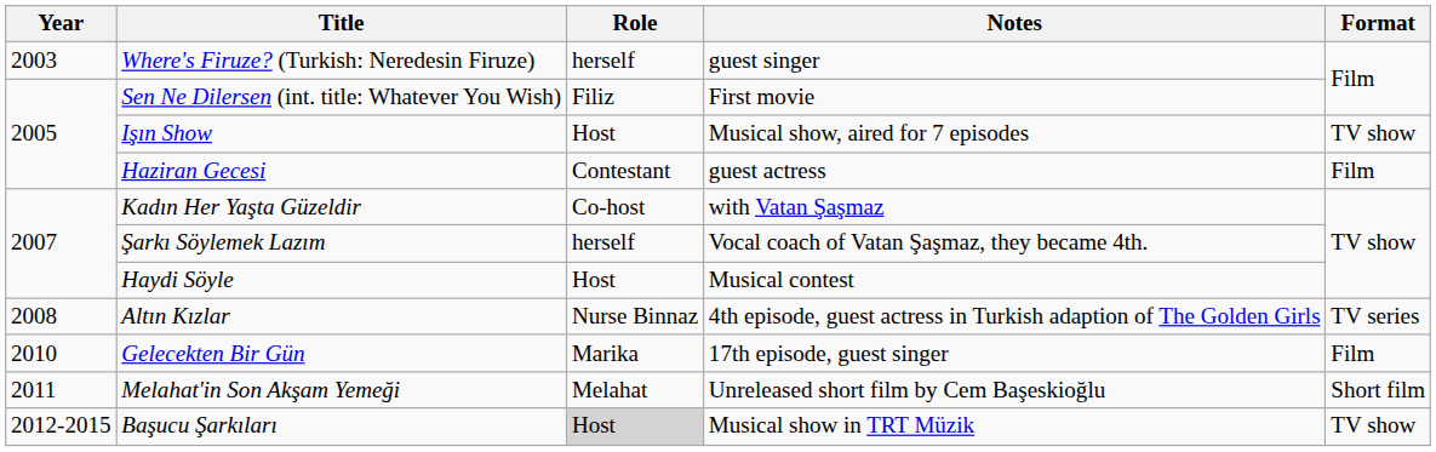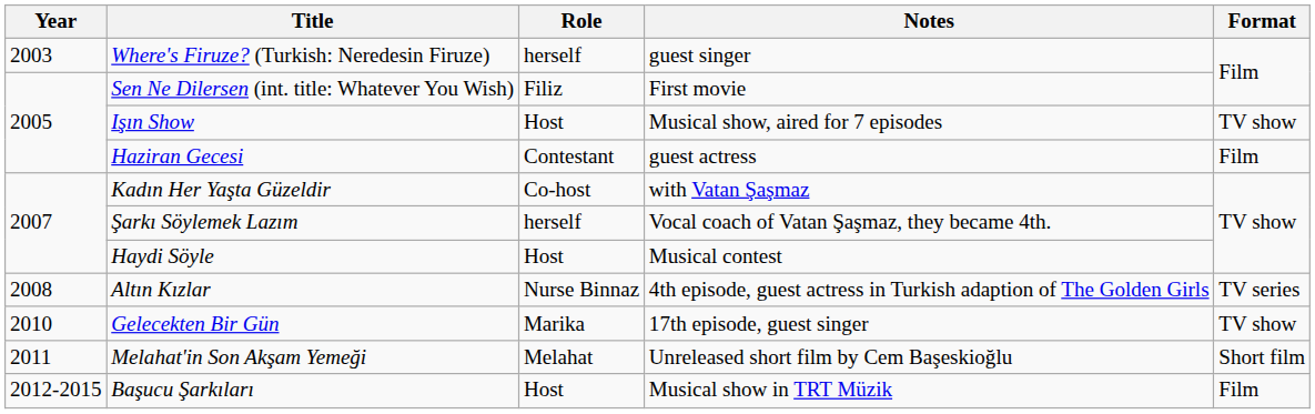Gelecekten Bir Gün | Format: Film -> TV show
Başucu Şarkıları | Role: lightgrey background -> no background
Başucu Şarkıları | Format: TV show -> Film
